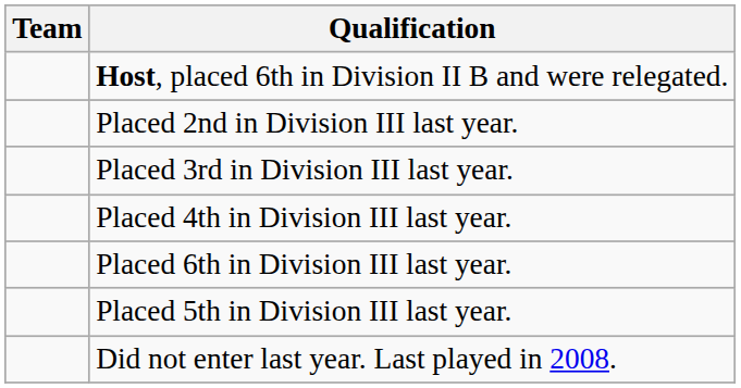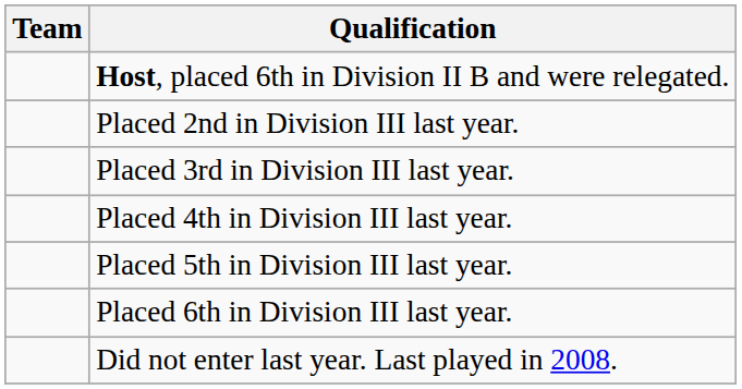rows swapped: Placed 5th in Division III last year. <-> Placed 6th in Division III last year.
